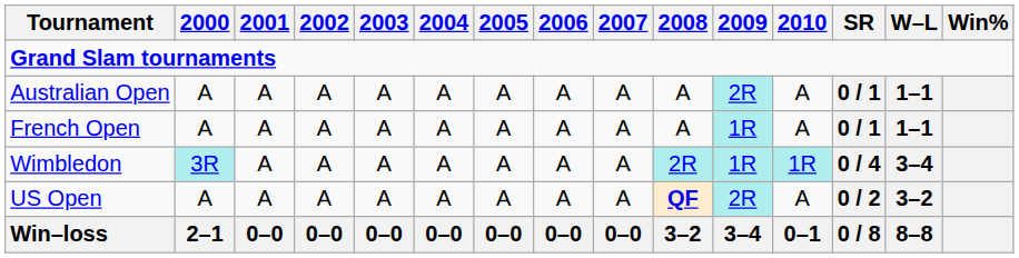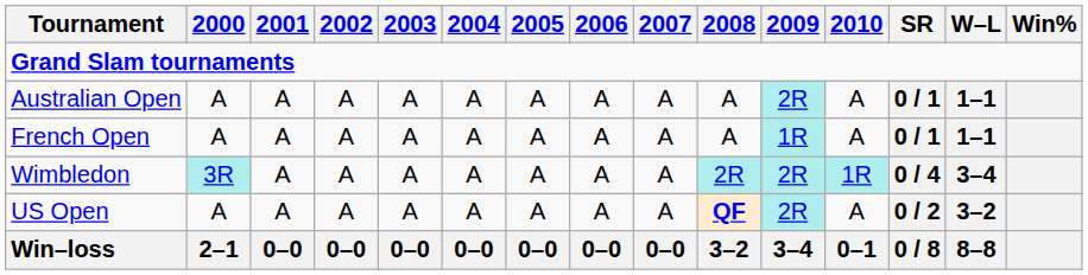Wimbledon | 2009: 1R -> 2R
